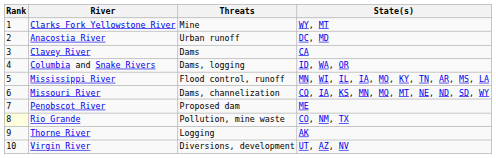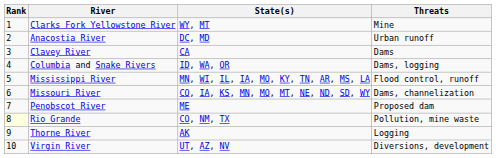columns swapped: State(s) <-> Threats
